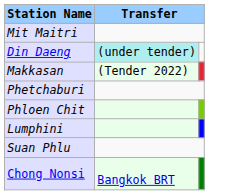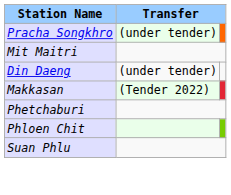+ row: Pracha Songkhro | (under tender)
Din Daeng | column 2: paleturquoise background -> no background
- row: Lumphini
- row: Chong Nonsi | Bangkok BRT
